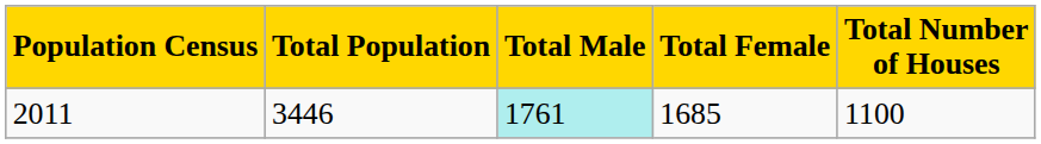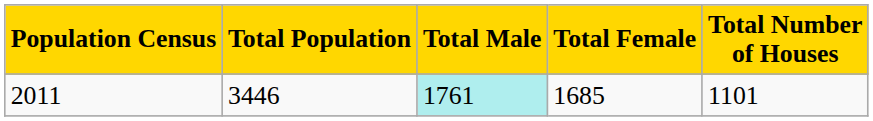2011 | Total Number of Houses: 1100 -> 1101
